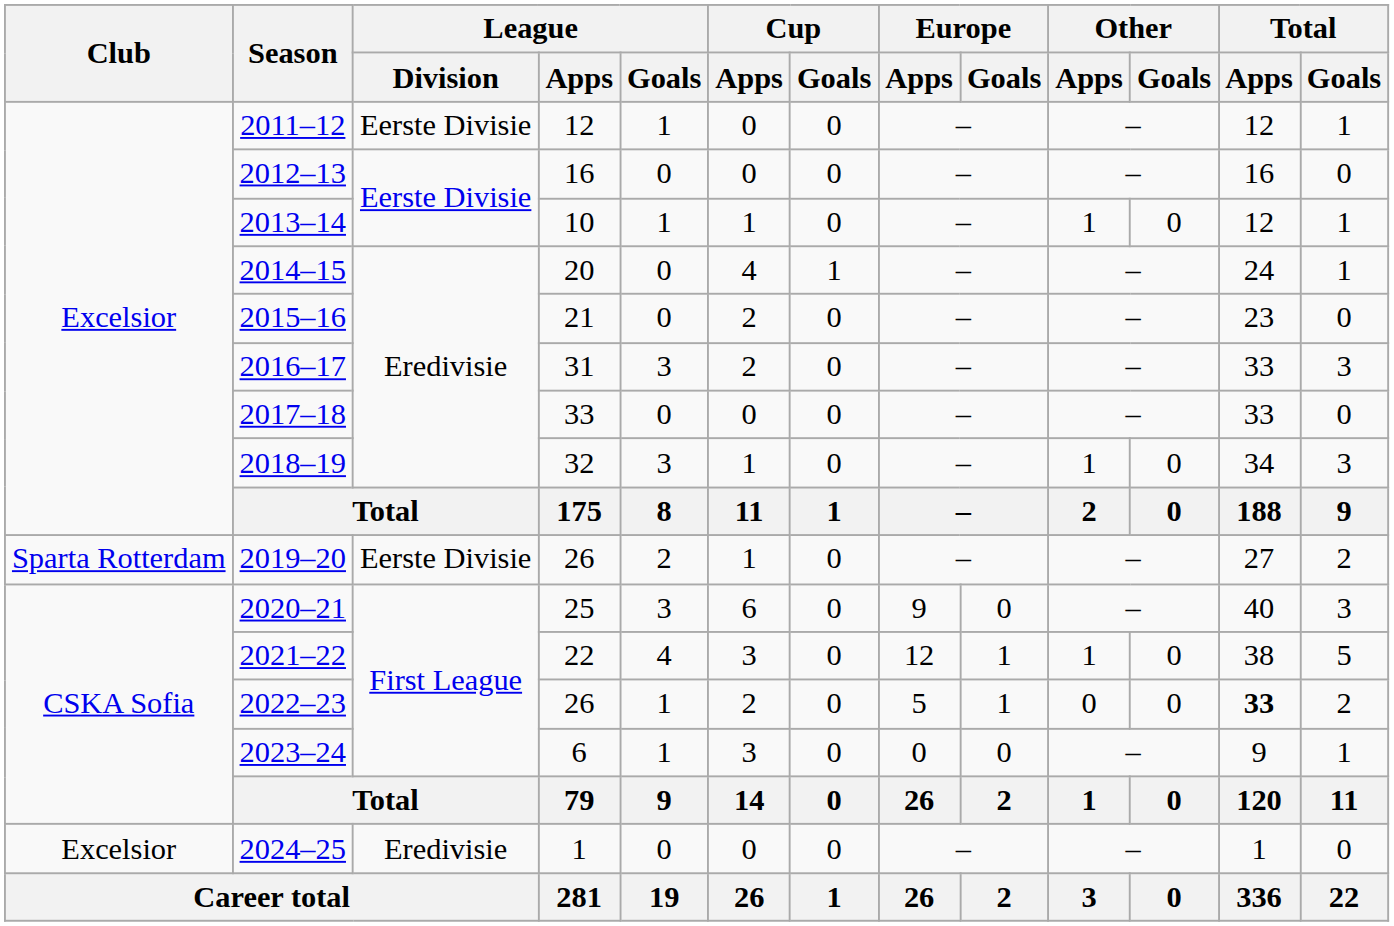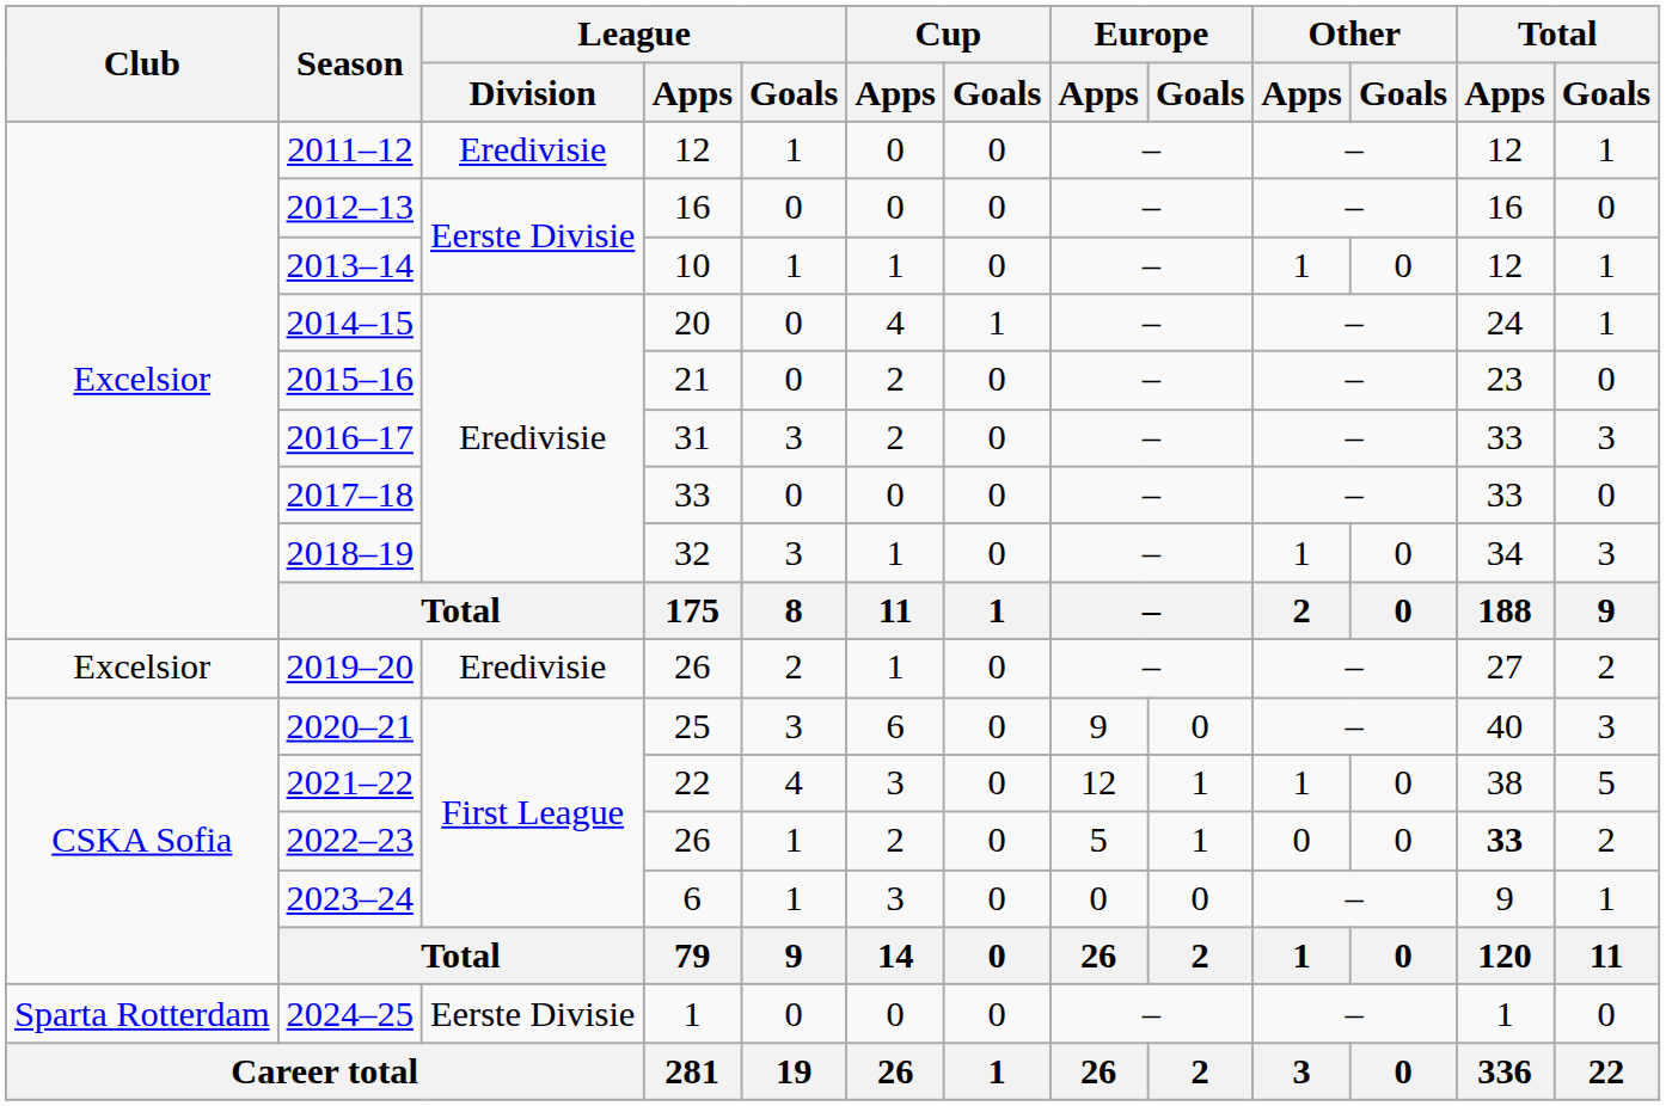2011–12 | League / Division: Eerste Divisie -> Eredivisie
2019–20 | Club: Sparta Rotterdam -> Excelsior
2019–20 | League / Division: Eerste Divisie -> Eredivisie
2024–25 | Club: Excelsior -> Sparta Rotterdam
2024–25 | League / Division: Eredivisie -> Eerste Divisie
